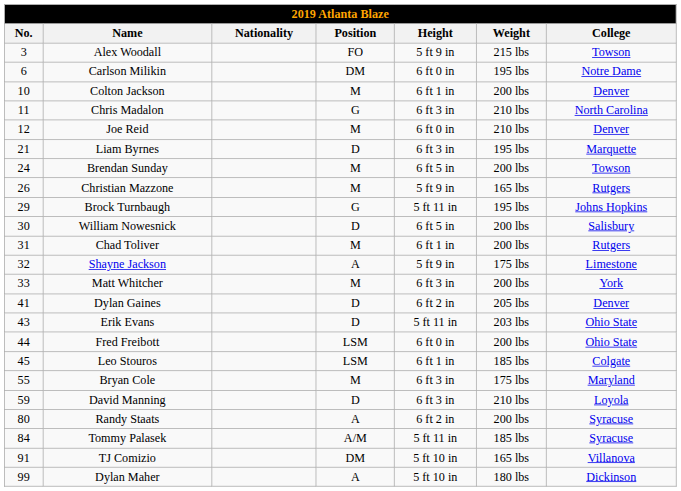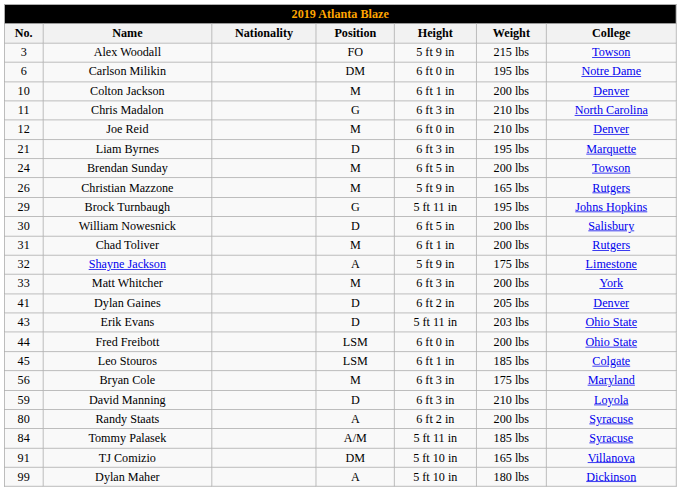Bryan Cole | No.: 55 -> 56
